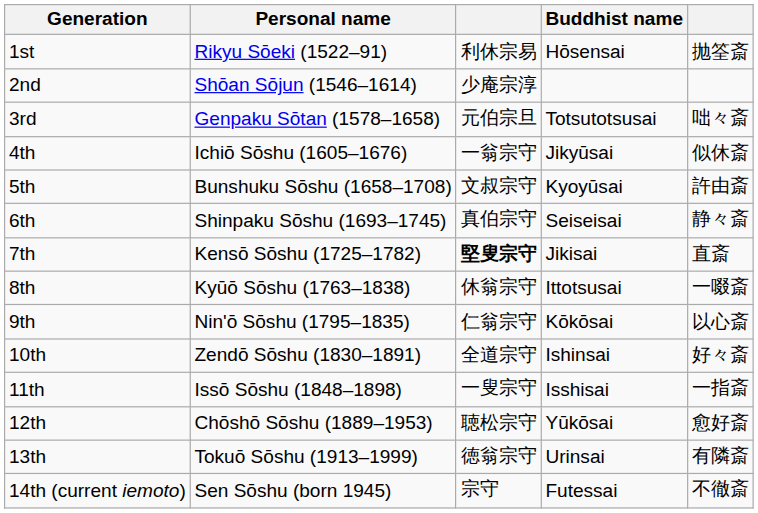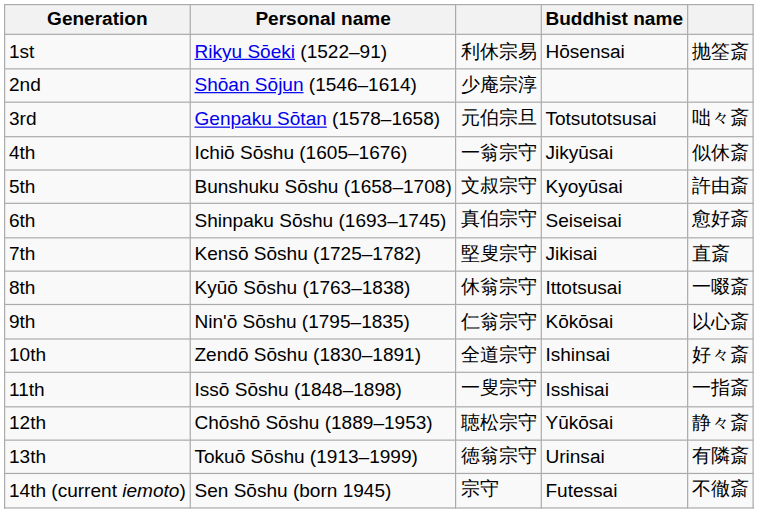6th | column 5: 静々斎 -> 愈好斎
7th | column 3: bold -> normal
12th | column 5: 愈好斎 -> 静々斎
